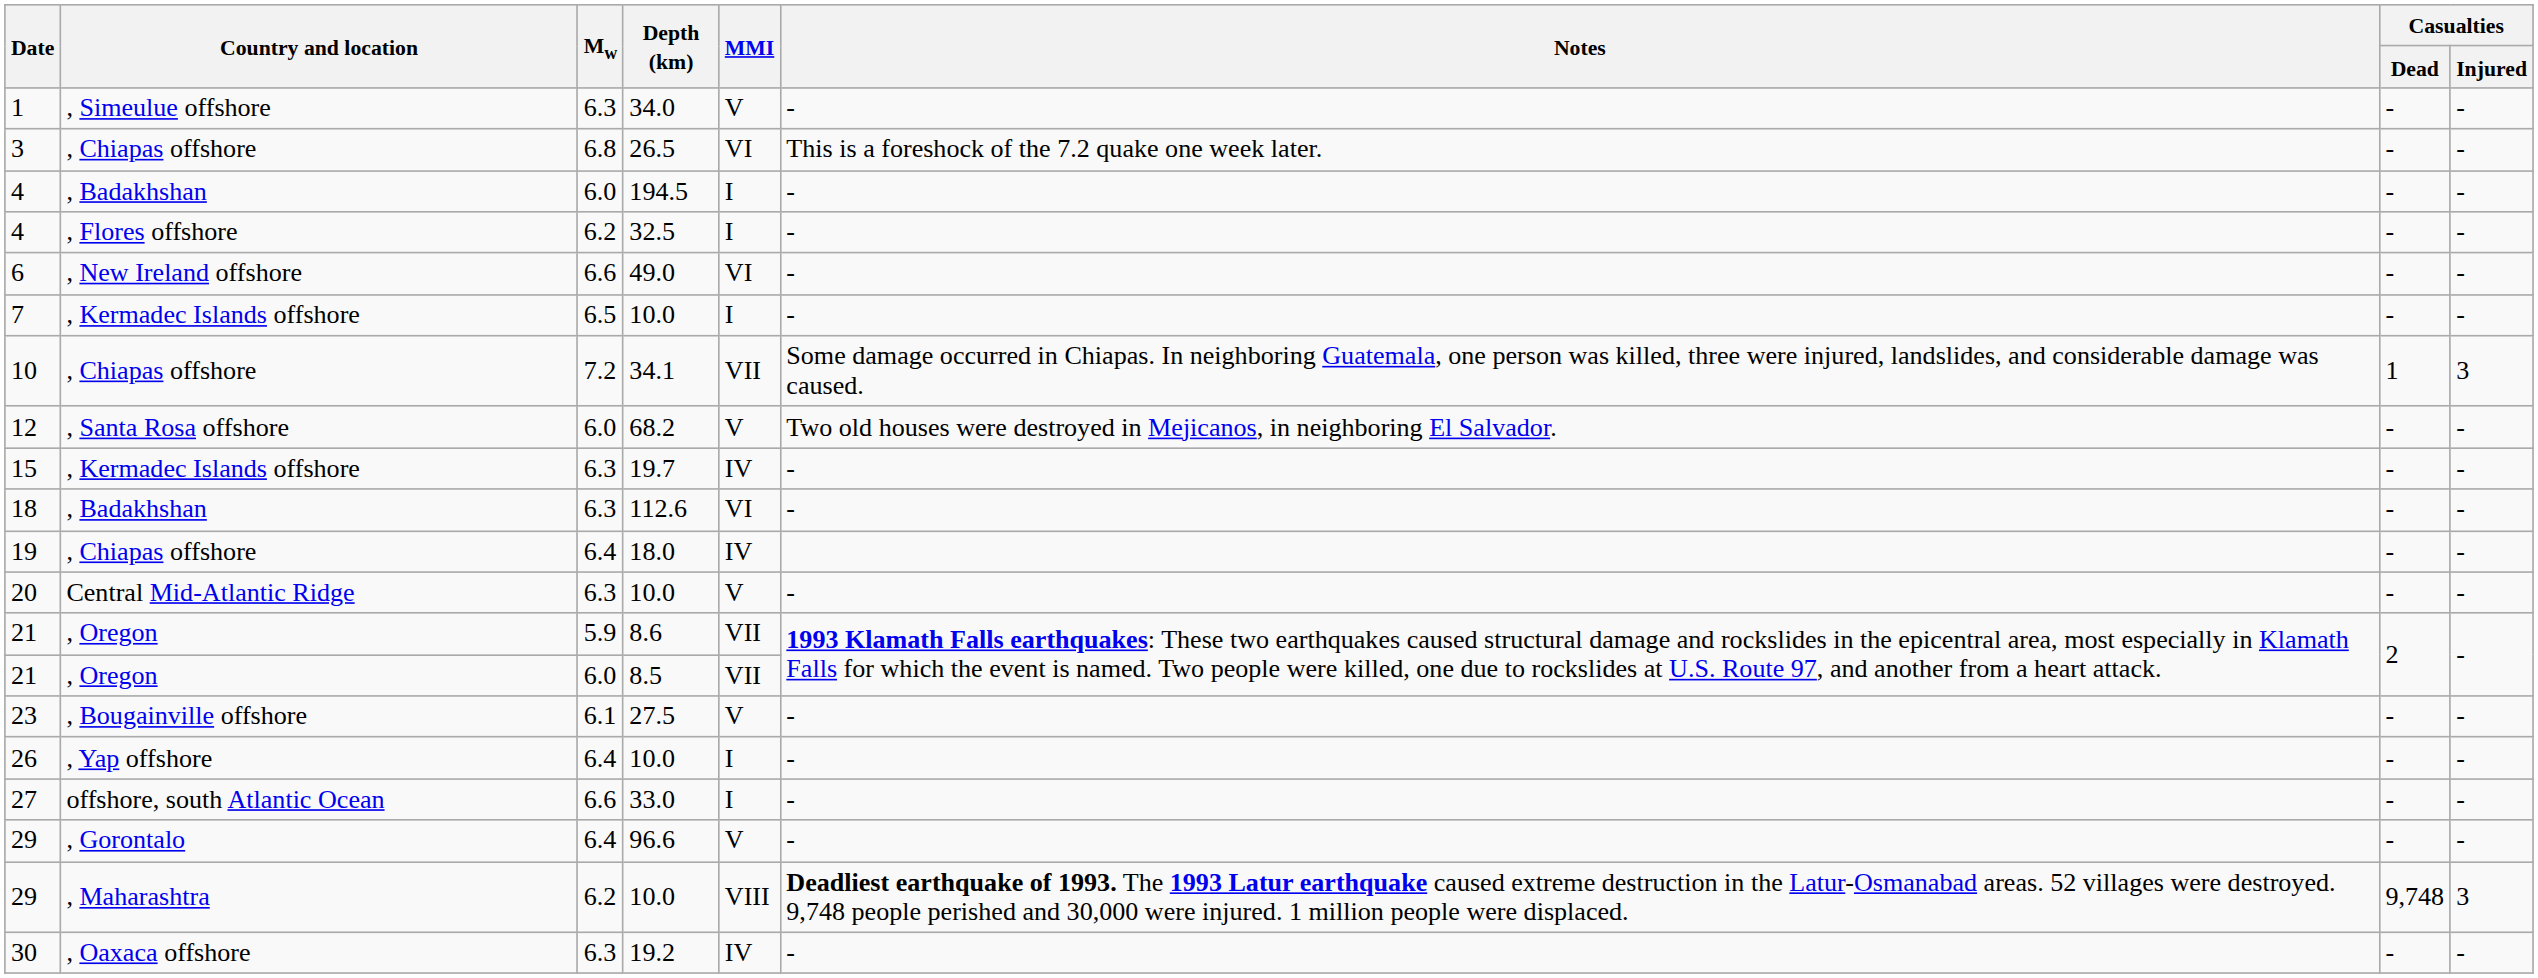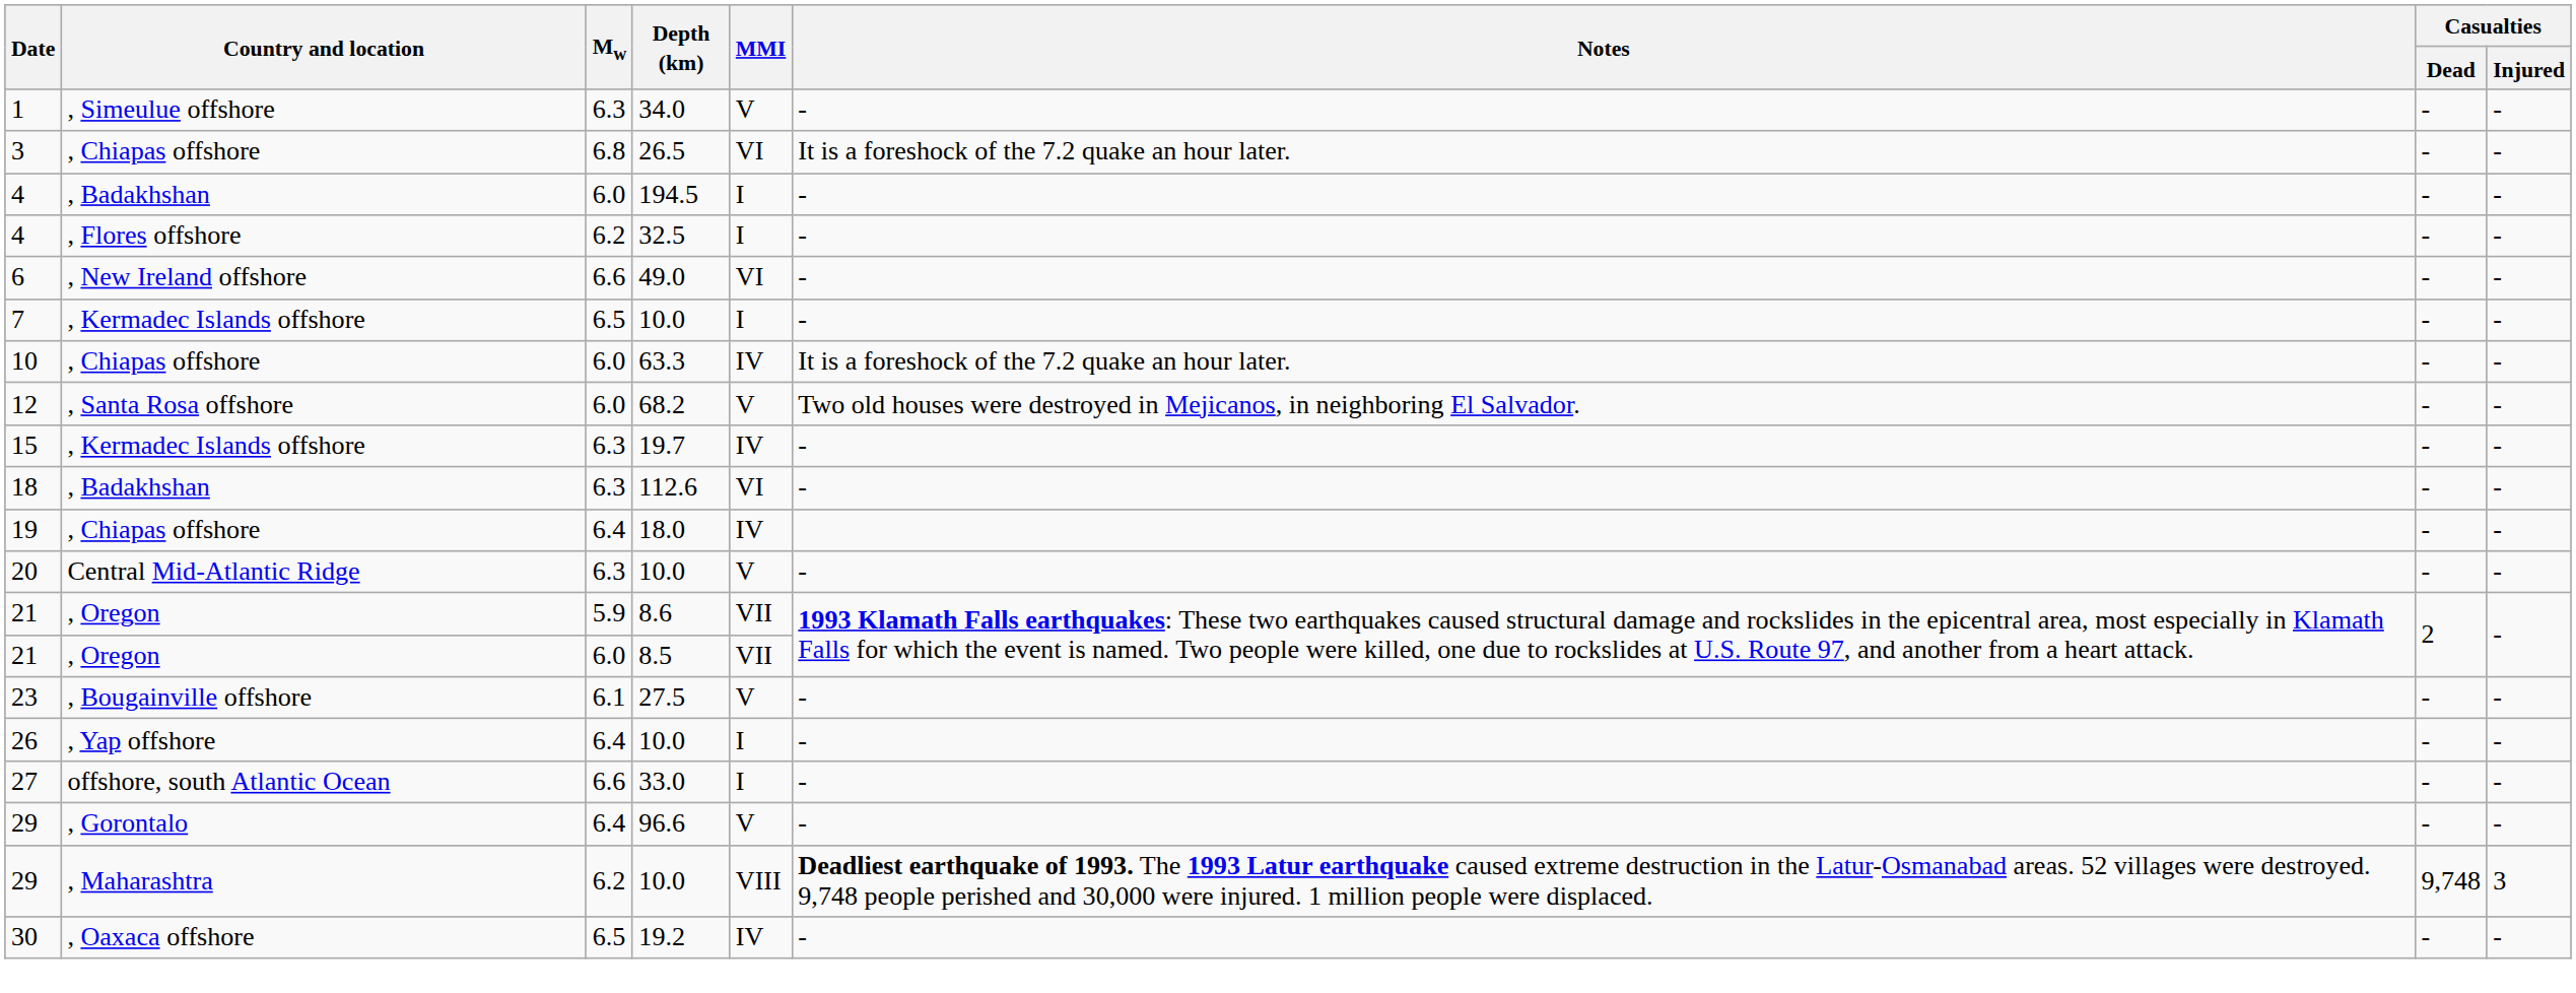26.5 | Notes: This is a foreshock of the 7.2 quake one week later. -> It is a foreshock of the 7.2 quake an hour later.
+ row: 10 | , Chiapas offshore | 6.0 | 63.3 | IV | It is a foreshock of the 7.2 quake an hour later. | - | -
- row: 10 | , Chiapas offshore | 7.2 | 34.1 | VII | Some damage occurred in Chiapas. In neighboring Guatemala, one person was killed, three were injured, landslides, and considerable damage was caused. | 1 | 3
19.2 | Mw: 6.3 -> 6.5
